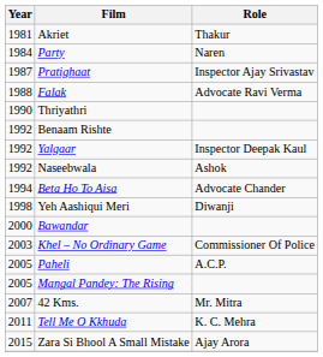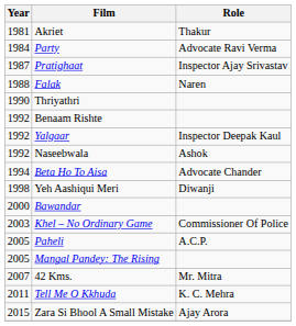Party | Role: Naren -> Advocate Ravi Verma
Falak | Role: Advocate Ravi Verma -> Naren
